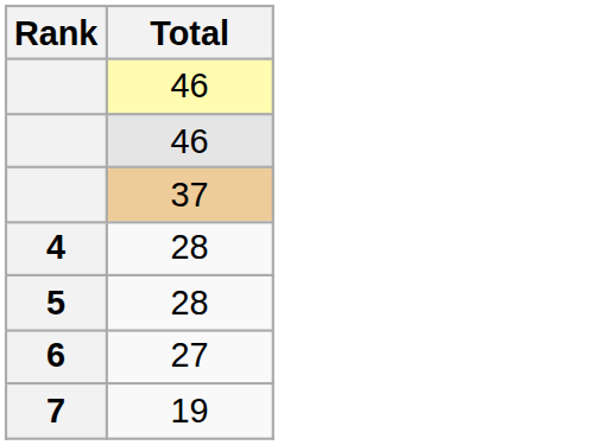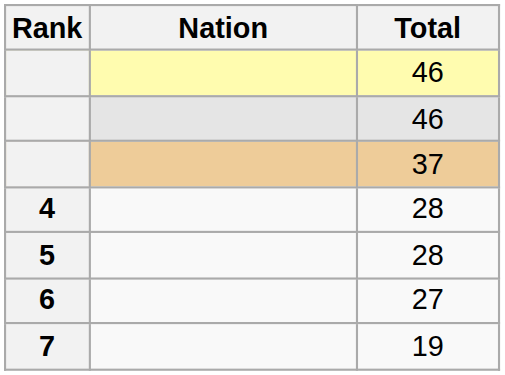+ column: Nation
